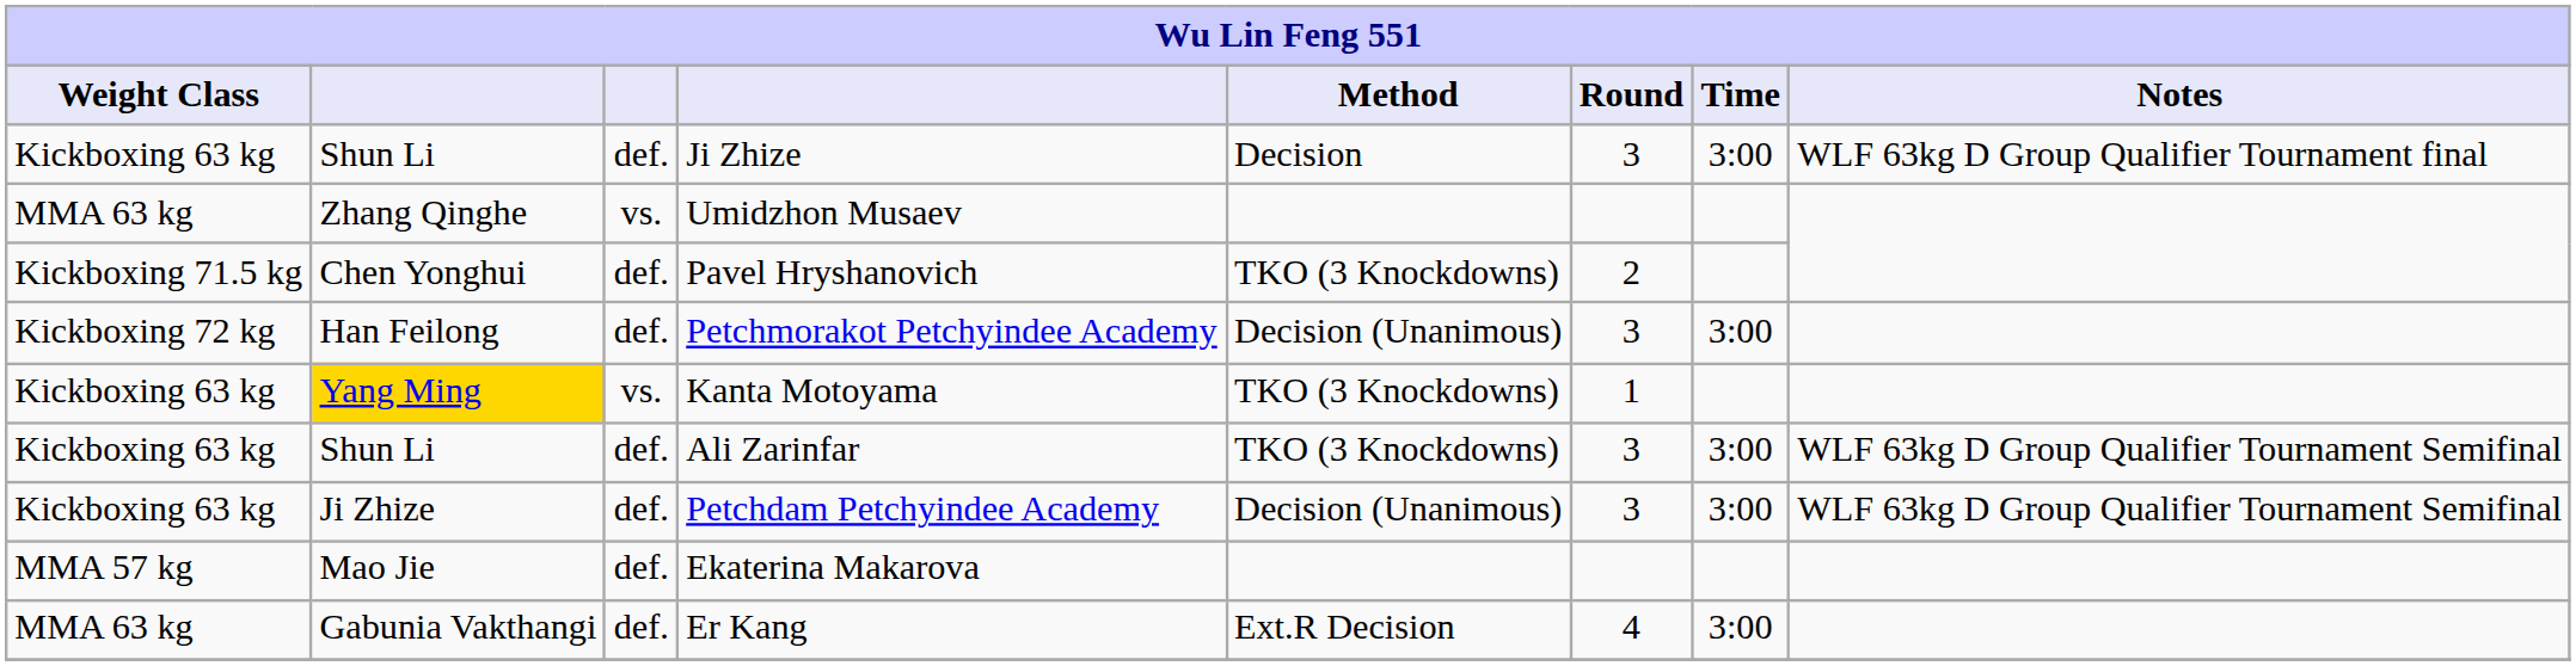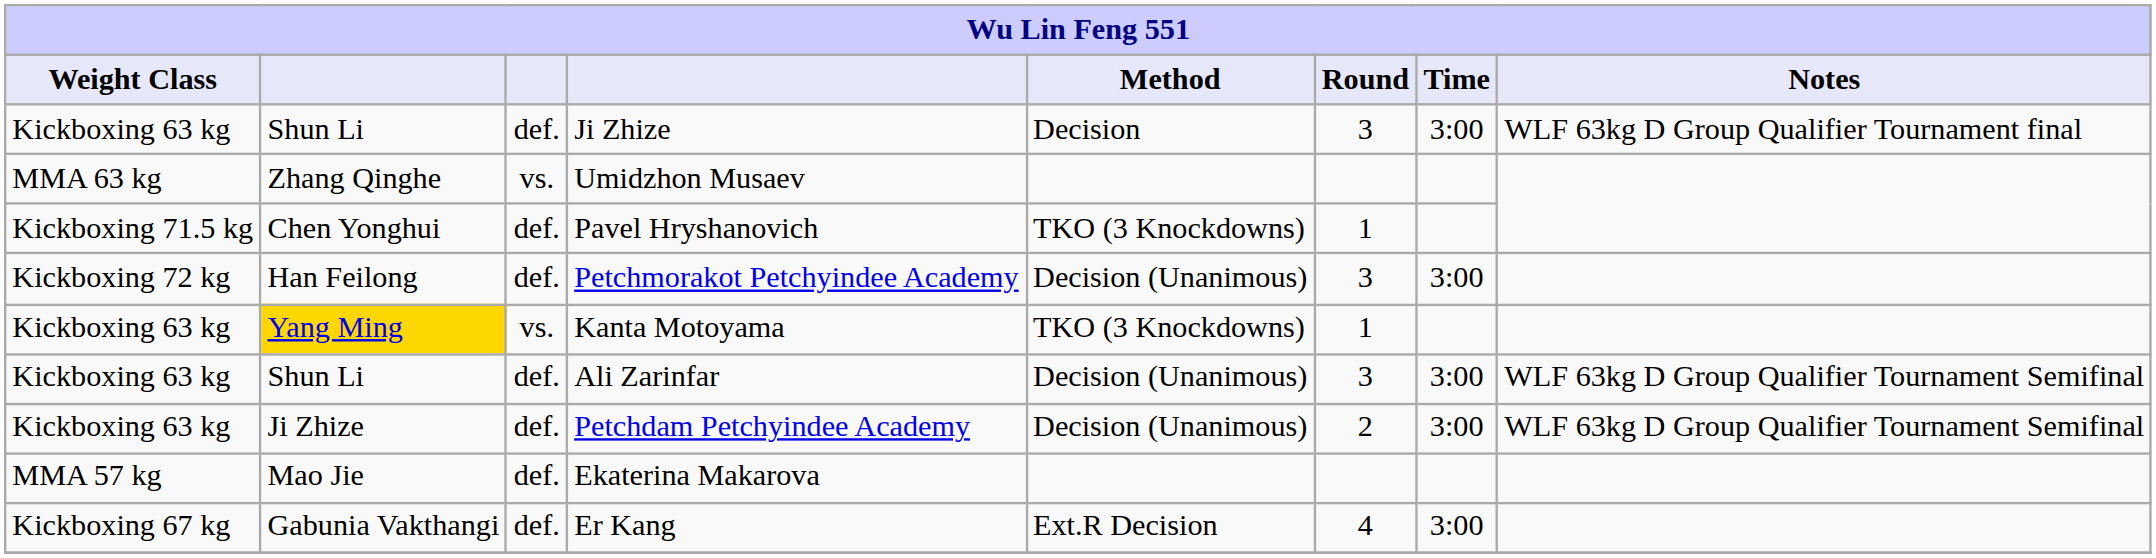Pavel Hryshanovich | Round: 2 -> 1
Ali Zarinfar | Method: TKO (3 Knockdowns) -> Decision (Unanimous)
Petchdam Petchyindee Academy | Round: 3 -> 2
Er Kang | Weight Class: MMA 63 kg -> Kickboxing 67 kg
